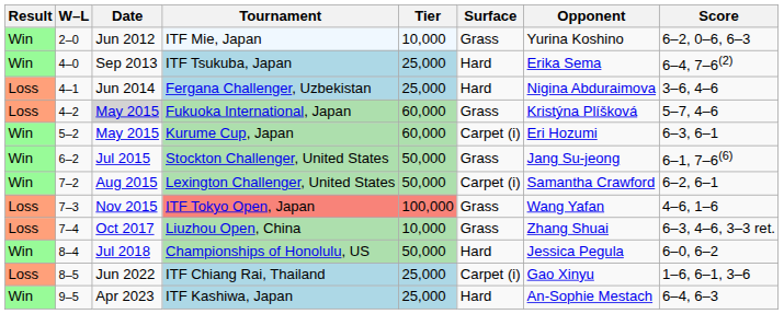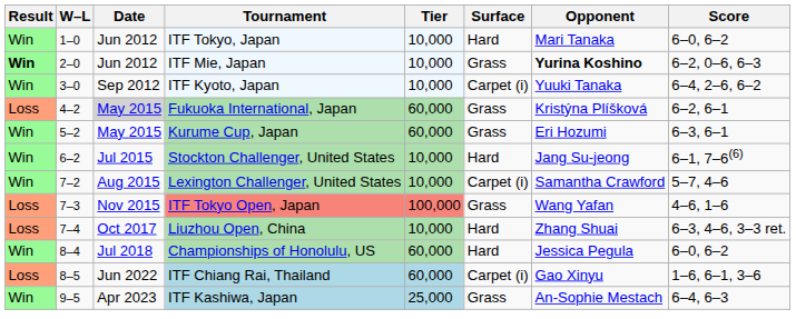+ row: Win | 1–0 | Jun 2012 | ITF Tokyo, Japan | 10,000 | Hard | Mari Tanaka | 6–0, 6–2
ITF Mie, Japan | Result: normal -> bold
ITF Mie, Japan | Opponent: normal -> bold
+ row: Win | 3–0 | Sep 2012 | ITF Kyoto, Japan | 10,000 | Carpet (i) | Yuuki Tanaka | 6–4, 2–6, 6–2
- row: Win | 4–0 | Sep 2013 | ITF Tsukuba, Japan | 25,000 | Hard | Erika Sema | 6–4, 7–6(2)
- row: Loss | 4–1 | Jun 2014 | Fergana Challenger, Uzbekistan | 25,000 | Hard | Nigina Abduraimova | 3–6, 4–6
Fukuoka International, Japan | Score: 5–7, 4–6 -> 6–2, 6–1
Kurume Cup, Japan | Surface: Carpet (i) -> Grass
Stockton Challenger, United States | Tier: 50,000 -> 10,000
Stockton Challenger, United States | Surface: Grass -> Hard
Lexington Challenger, United States | Tier: 50,000 -> 10,000
Lexington Challenger, United States | Score: 6–2, 6–1 -> 5–7, 4–6
Liuzhou Open, China | Surface: Grass -> Hard
Championships of Honolulu, US | Tier: 50,000 -> 60,000
ITF Chiang Rai, Thailand | Tier: 25,000 -> 60,000
ITF Kashiwa, Japan | Surface: Hard -> Grass
